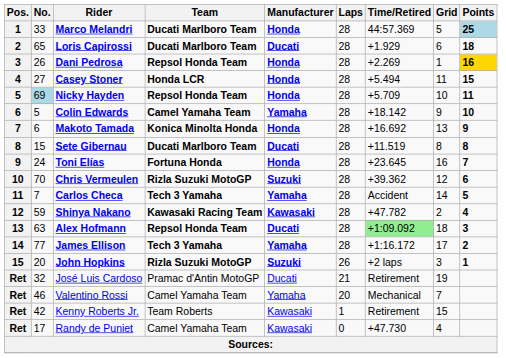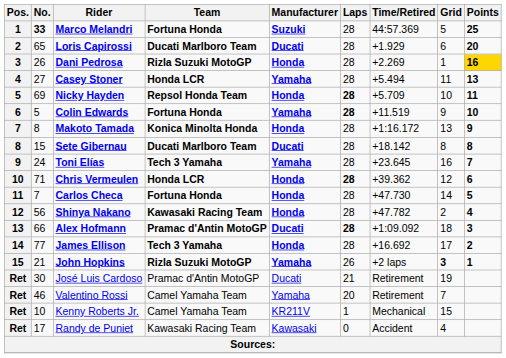Marco Melandri | No.: normal -> bold
Marco Melandri | Team: Ducati Marlboro Team -> Fortuna Honda
Marco Melandri | Manufacturer: Honda -> Suzuki
Marco Melandri | Points: lightblue background -> no background
Loris Capirossi | Points: 18 -> 20
Dani Pedrosa | Team: Repsol Honda Team -> Rizla Suzuki MotoGP
Casey Stoner | Manufacturer: Honda -> Yamaha
Casey Stoner | Points: 15 -> 13
Nicky Hayden | No.: lightblue background -> no background
Nicky Hayden | Laps: normal -> bold
Colin Edwards | Team: Camel Yamaha Team -> Fortuna Honda
Colin Edwards | Laps: normal -> bold
Colin Edwards | Time/Retired: +18.142 -> +11.519
Makoto Tamada | No.: 6 -> 8
Makoto Tamada | Time/Retired: +16.692 -> +1:16.172
Sete Gibernau | Time/Retired: +11.519 -> +18.142
Toni Elías | Team: Fortuna Honda -> Tech 3 Yamaha
Toni Elías | Manufacturer: Honda -> Yamaha
Chris Vermeulen | No.: 70 -> 71
Chris Vermeulen | Team: Rizla Suzuki MotoGP -> Honda LCR
Chris Vermeulen | Manufacturer: Suzuki -> Honda
Chris Vermeulen | Laps: normal -> bold
Carlos Checa | Team: Tech 3 Yamaha -> Fortuna Honda
Carlos Checa | Manufacturer: Yamaha -> Honda
Carlos Checa | Time/Retired: Accident -> +47.730
Shinya Nakano | No.: 59 -> 56
Shinya Nakano | Manufacturer: Kawasaki -> Honda
Alex Hofmann | No.: 63 -> 66
Alex Hofmann | Team: Repsol Honda Team -> Pramac d'Antin MotoGP
Alex Hofmann | Laps: normal -> bold
Alex Hofmann | Time/Retired: lightgreen background -> no background
James Ellison | Manufacturer: Yamaha -> Honda
James Ellison | Time/Retired: +1:16.172 -> +16.692
John Hopkins | No.: 20 -> 21
John Hopkins | Manufacturer: Suzuki -> Yamaha
John Hopkins | Grid: normal -> bold
José Luis Cardoso | No.: 32 -> 30
Valentino Rossi | Time/Retired: Mechanical -> Retirement
Kenny Roberts Jr. | No.: 42 -> 10
Kenny Roberts Jr. | Team: Team Roberts -> Camel Yamaha Team
Kenny Roberts Jr. | Manufacturer: Kawasaki -> KR211V
Kenny Roberts Jr. | Time/Retired: Retirement -> Mechanical
Randy de Puniet | Team: Camel Yamaha Team -> Kawasaki Racing Team
Randy de Puniet | Time/Retired: +47.730 -> Accident
